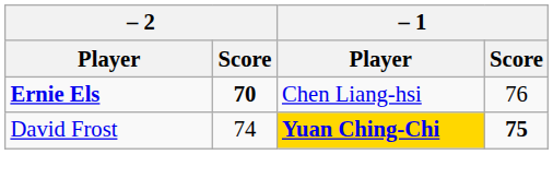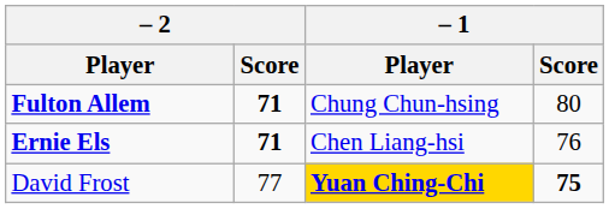+ row: Fulton Allem | 71 | Chung Chun-hsing | 80
Ernie Els | – 2 / Score: 70 -> 71
David Frost | – 2 / Score: 74 -> 77
